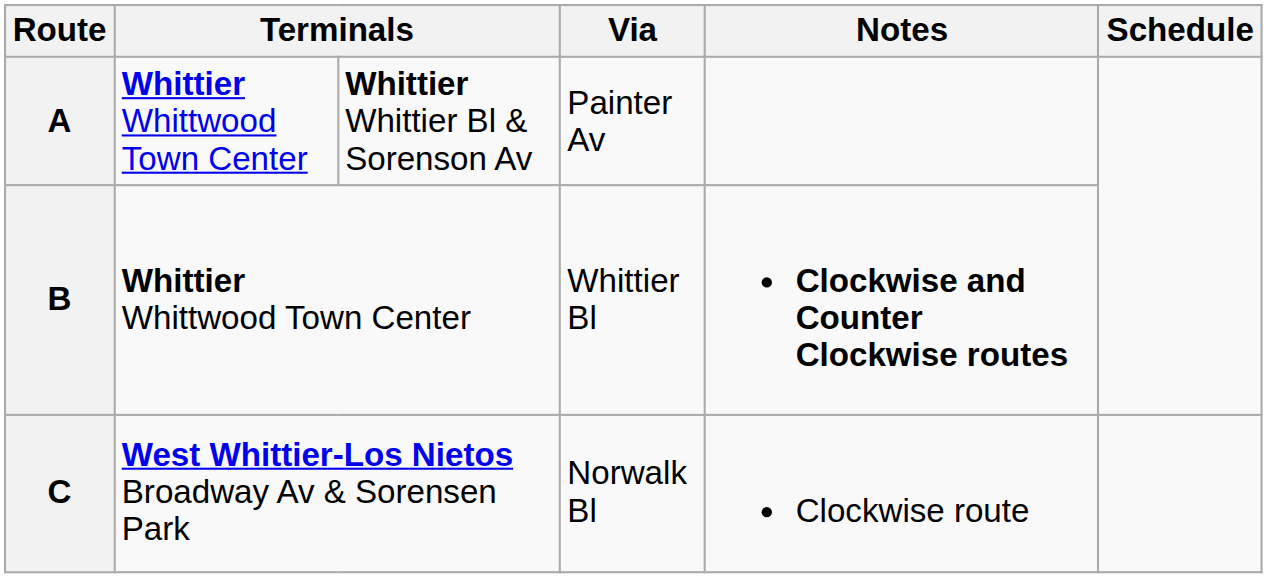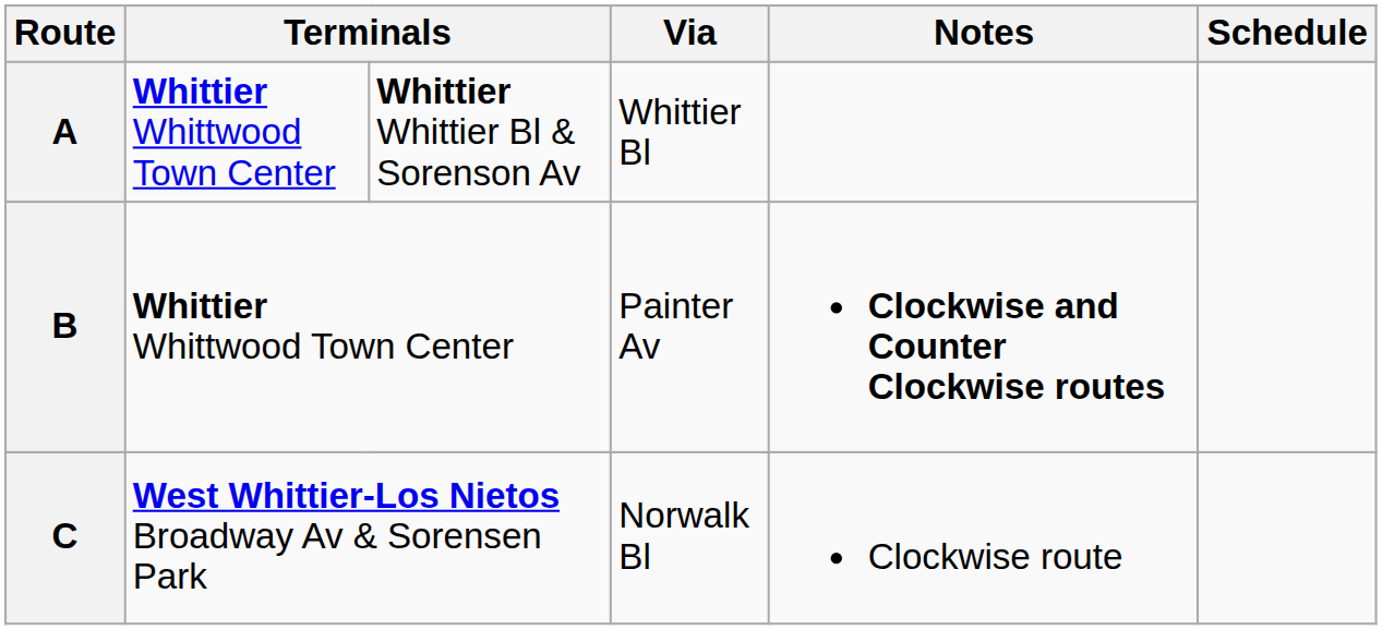A | Via: Painter Av -> Whittier Bl
B | Via: Whittier Bl -> Painter Av
